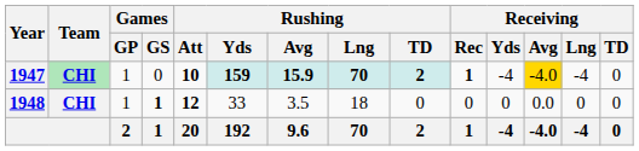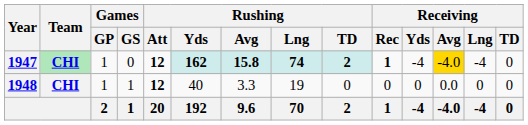1947 | Rushing / Att: 10 -> 12
1947 | Rushing / Yds: 159 -> 162
1947 | Rushing / Avg: 15.9 -> 15.8
1947 | Rushing / Lng: 70 -> 74
1948 | Games / GS: bold -> normal
1948 | Rushing / Yds: 33 -> 40
1948 | Rushing / Avg: 3.5 -> 3.3
1948 | Rushing / Lng: 18 -> 19
